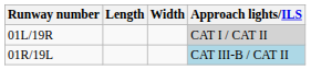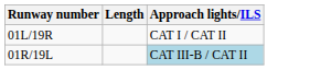- column: Width
01L/19R | Approach lights/ILS: lightgrey background -> no background
